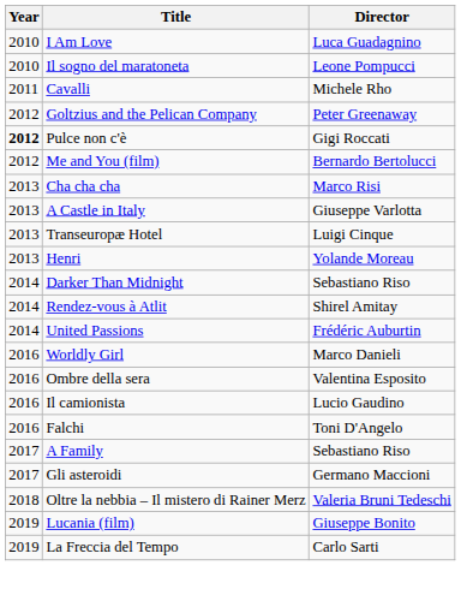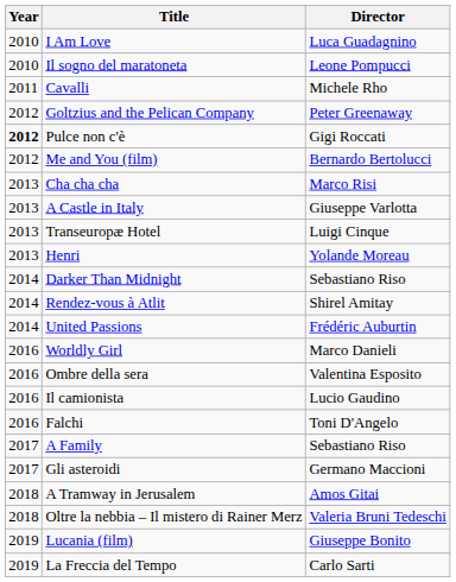+ row: 2018 | A Tramway in Jerusalem | Amos Gitai
